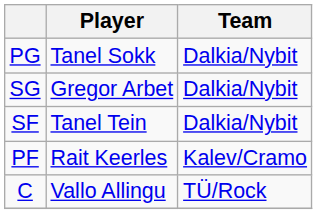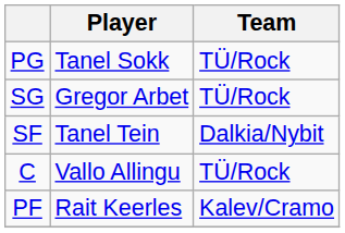PG | Team: Dalkia/Nybit -> TÜ/Rock
SG | Team: Dalkia/Nybit -> TÜ/Rock
rows swapped: PF <-> C
